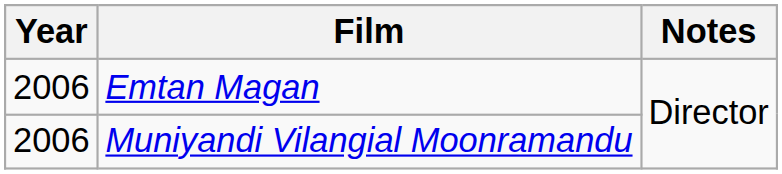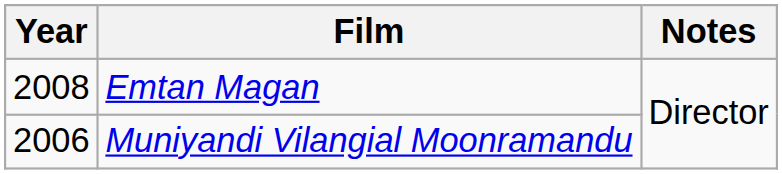Emtan Magan | Year: 2006 -> 2008
